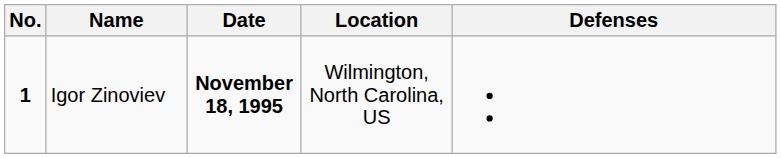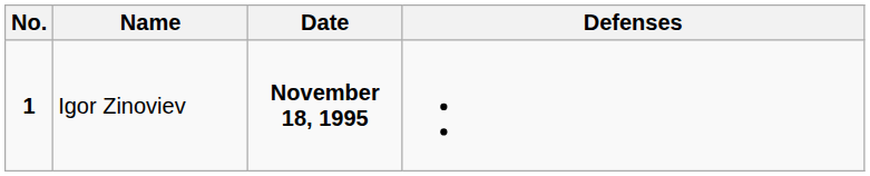- column: Location | Wilmington, North Carolina, US
